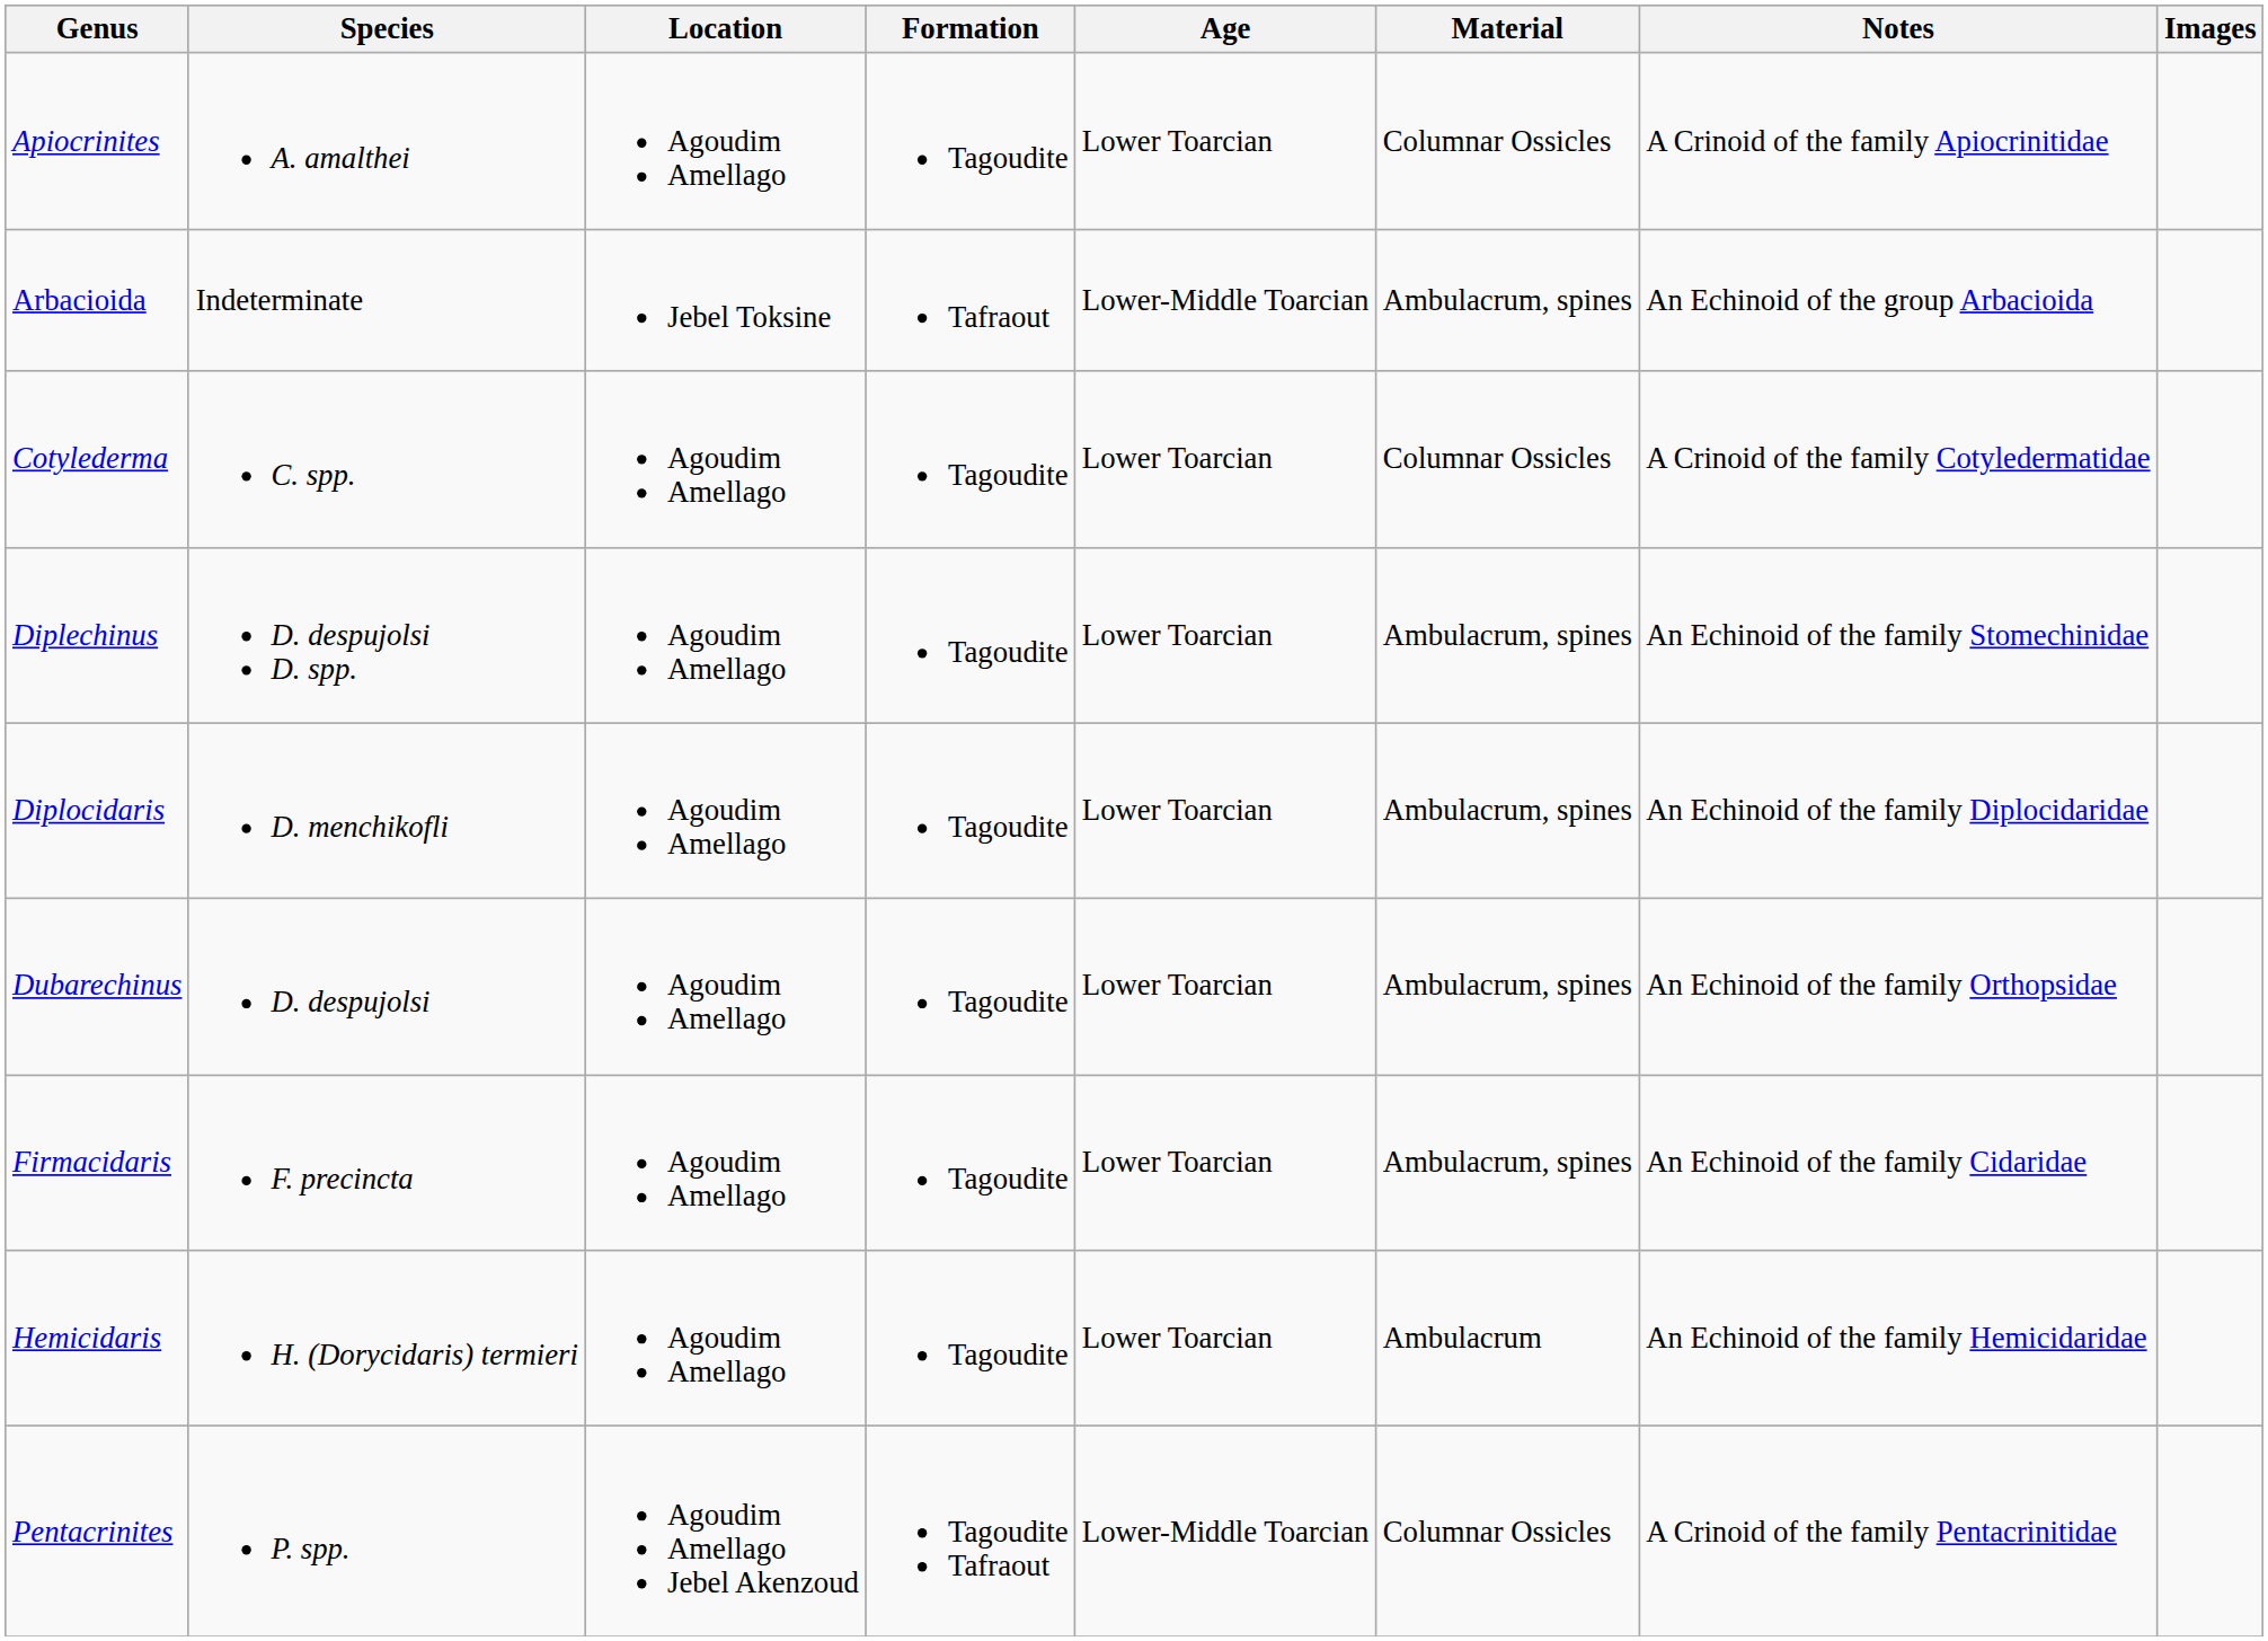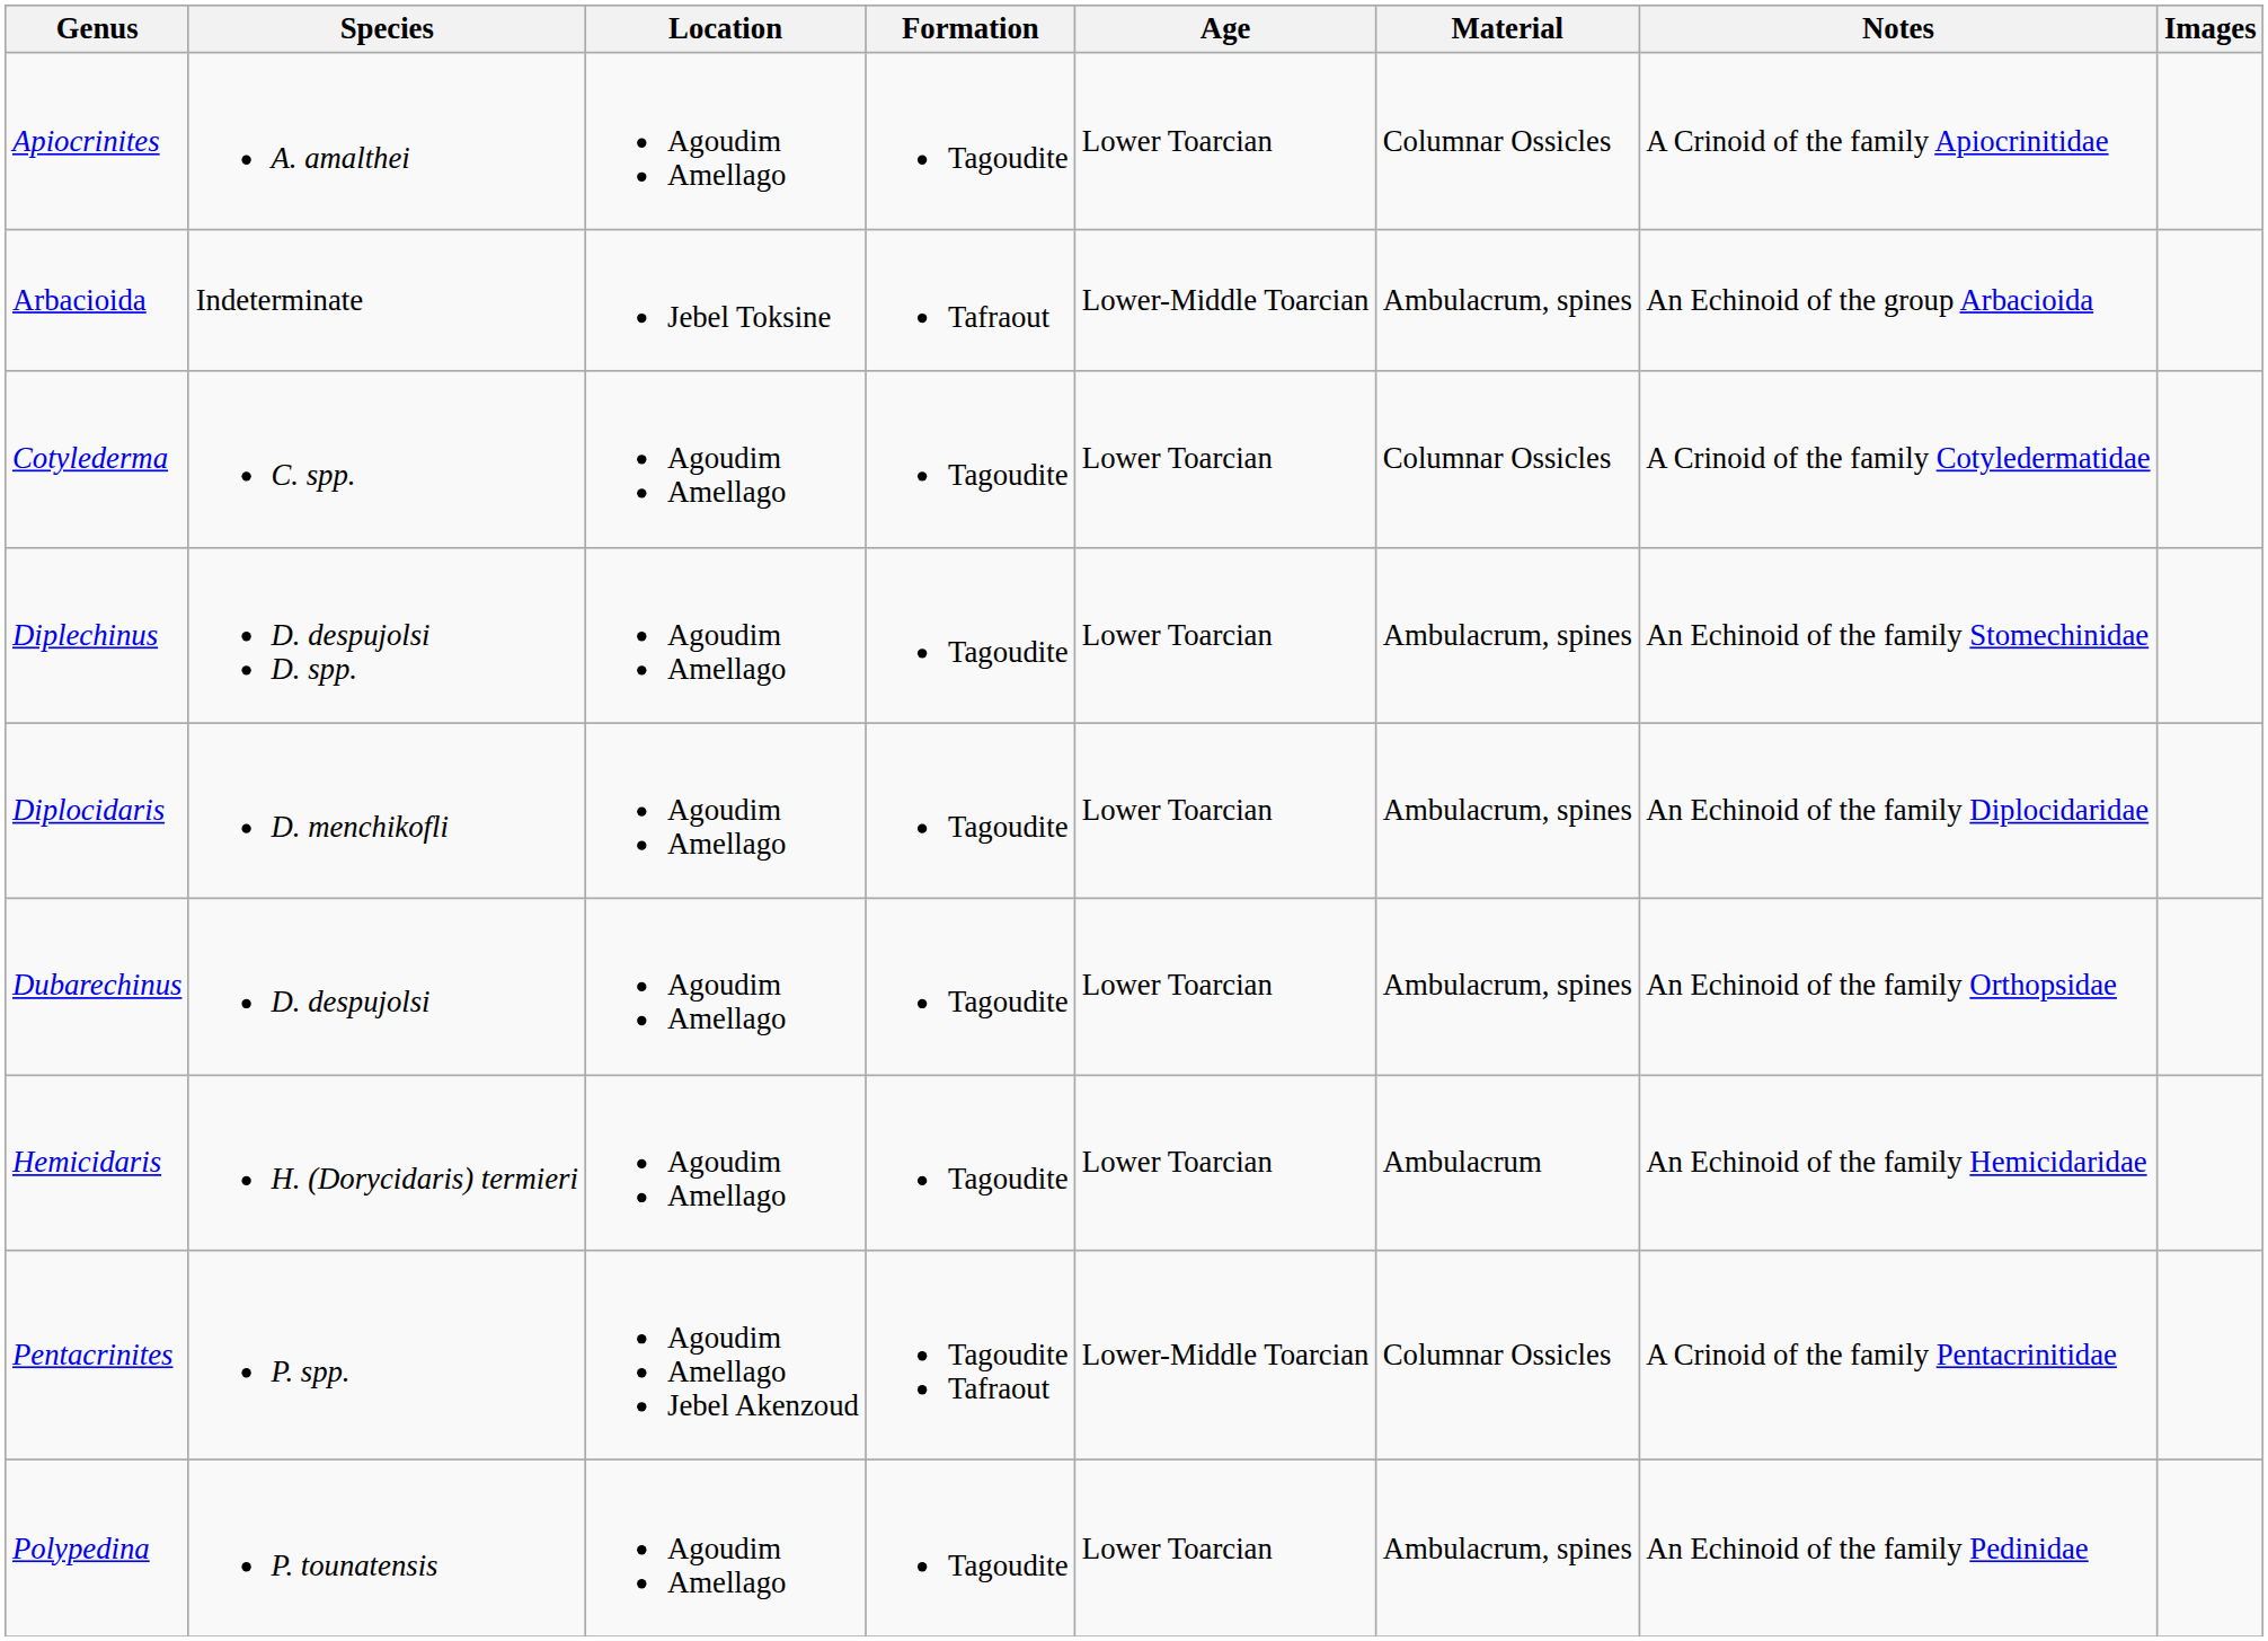- row: Firmacidaris | F. precincta | Agoudim Amellago | Tagoudite | Lower Toarcian | Ambulacrum, spines | An Echinoid of the family Cidaridae
+ row: Polypedina | P. tounatensis | Agoudim Amellago | Tagoudite | Lower Toarcian | Ambulacrum, spines | An Echinoid of the family Pedinidae
